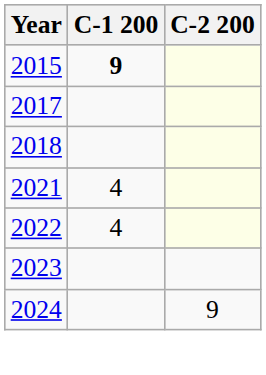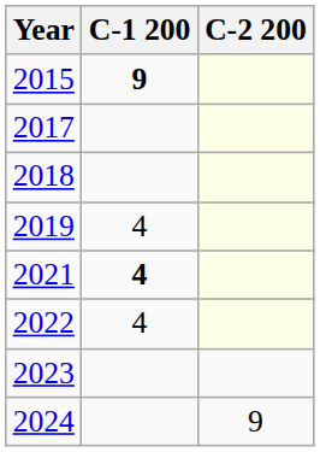+ row: 2019 | 4
2021 | C-1 200: normal -> bold
